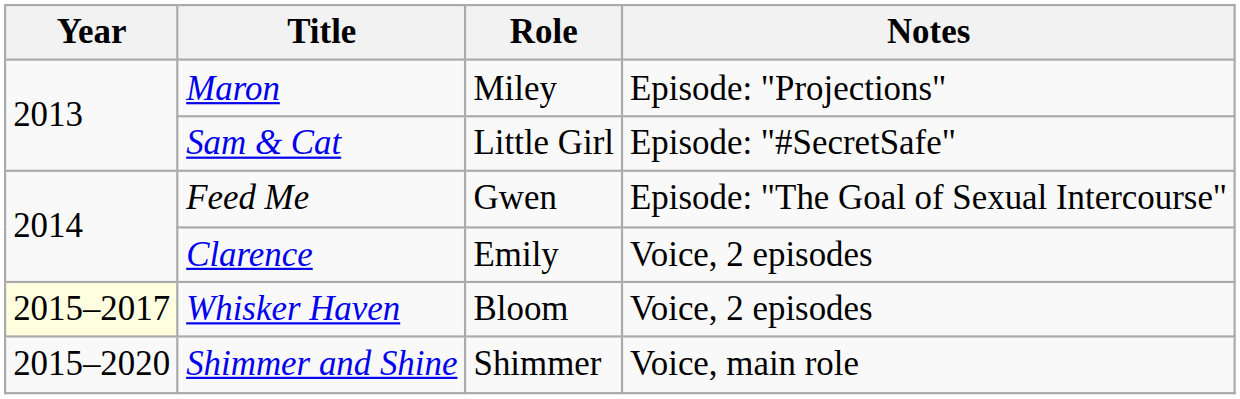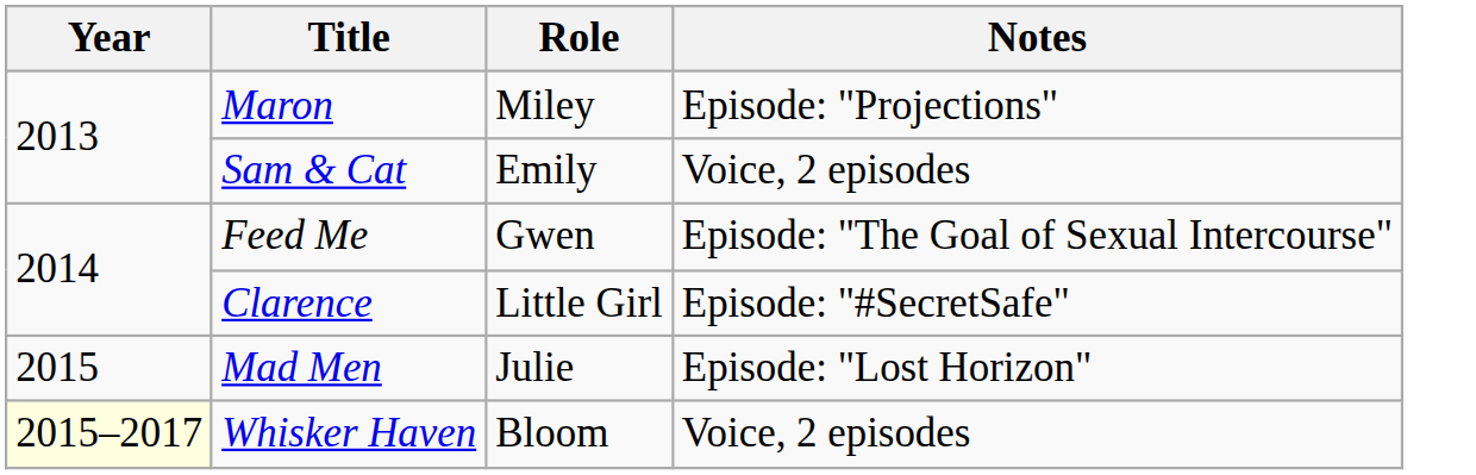Sam & Cat | Role: Little Girl -> Emily
Sam & Cat | Notes: Episode: "#SecretSafe" -> Voice, 2 episodes
Clarence | Role: Emily -> Little Girl
Clarence | Notes: Voice, 2 episodes -> Episode: "#SecretSafe"
+ row: 2015 | Mad Men | Julie | Episode: "Lost Horizon"
- row: 2015–2020 | Shimmer and Shine | Shimmer | Voice, main role
